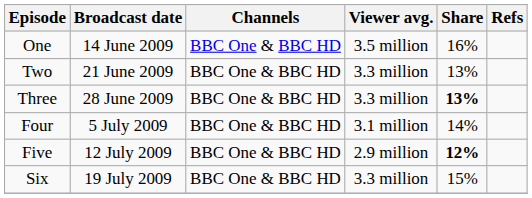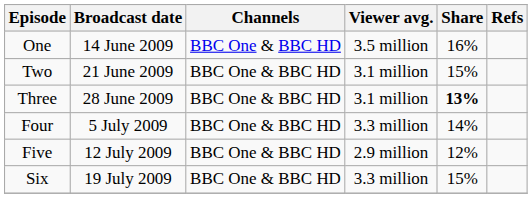Two | Viewer avg.: 3.3 million -> 3.1 million
Two | Share: 13% -> 15%
Three | Viewer avg.: 3.3 million -> 3.1 million
Four | Viewer avg.: 3.1 million -> 3.3 million
Five | Share: bold -> normal
